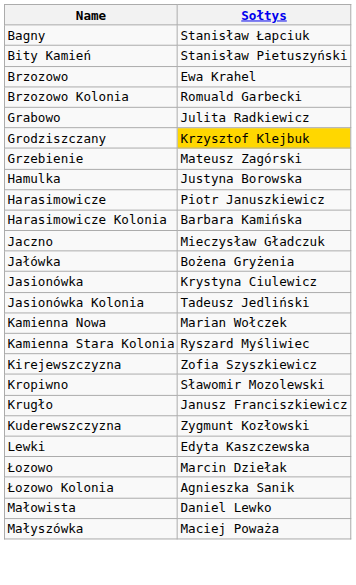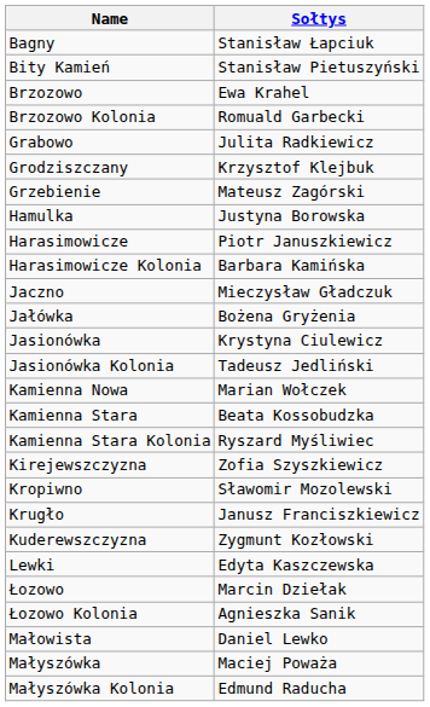Grodziszczany | Sołtys: gold background -> no background
+ row: Kamienna Stara | Beata Kossobudzka
+ row: Małyszówka Kolonia | Edmund Raducha
